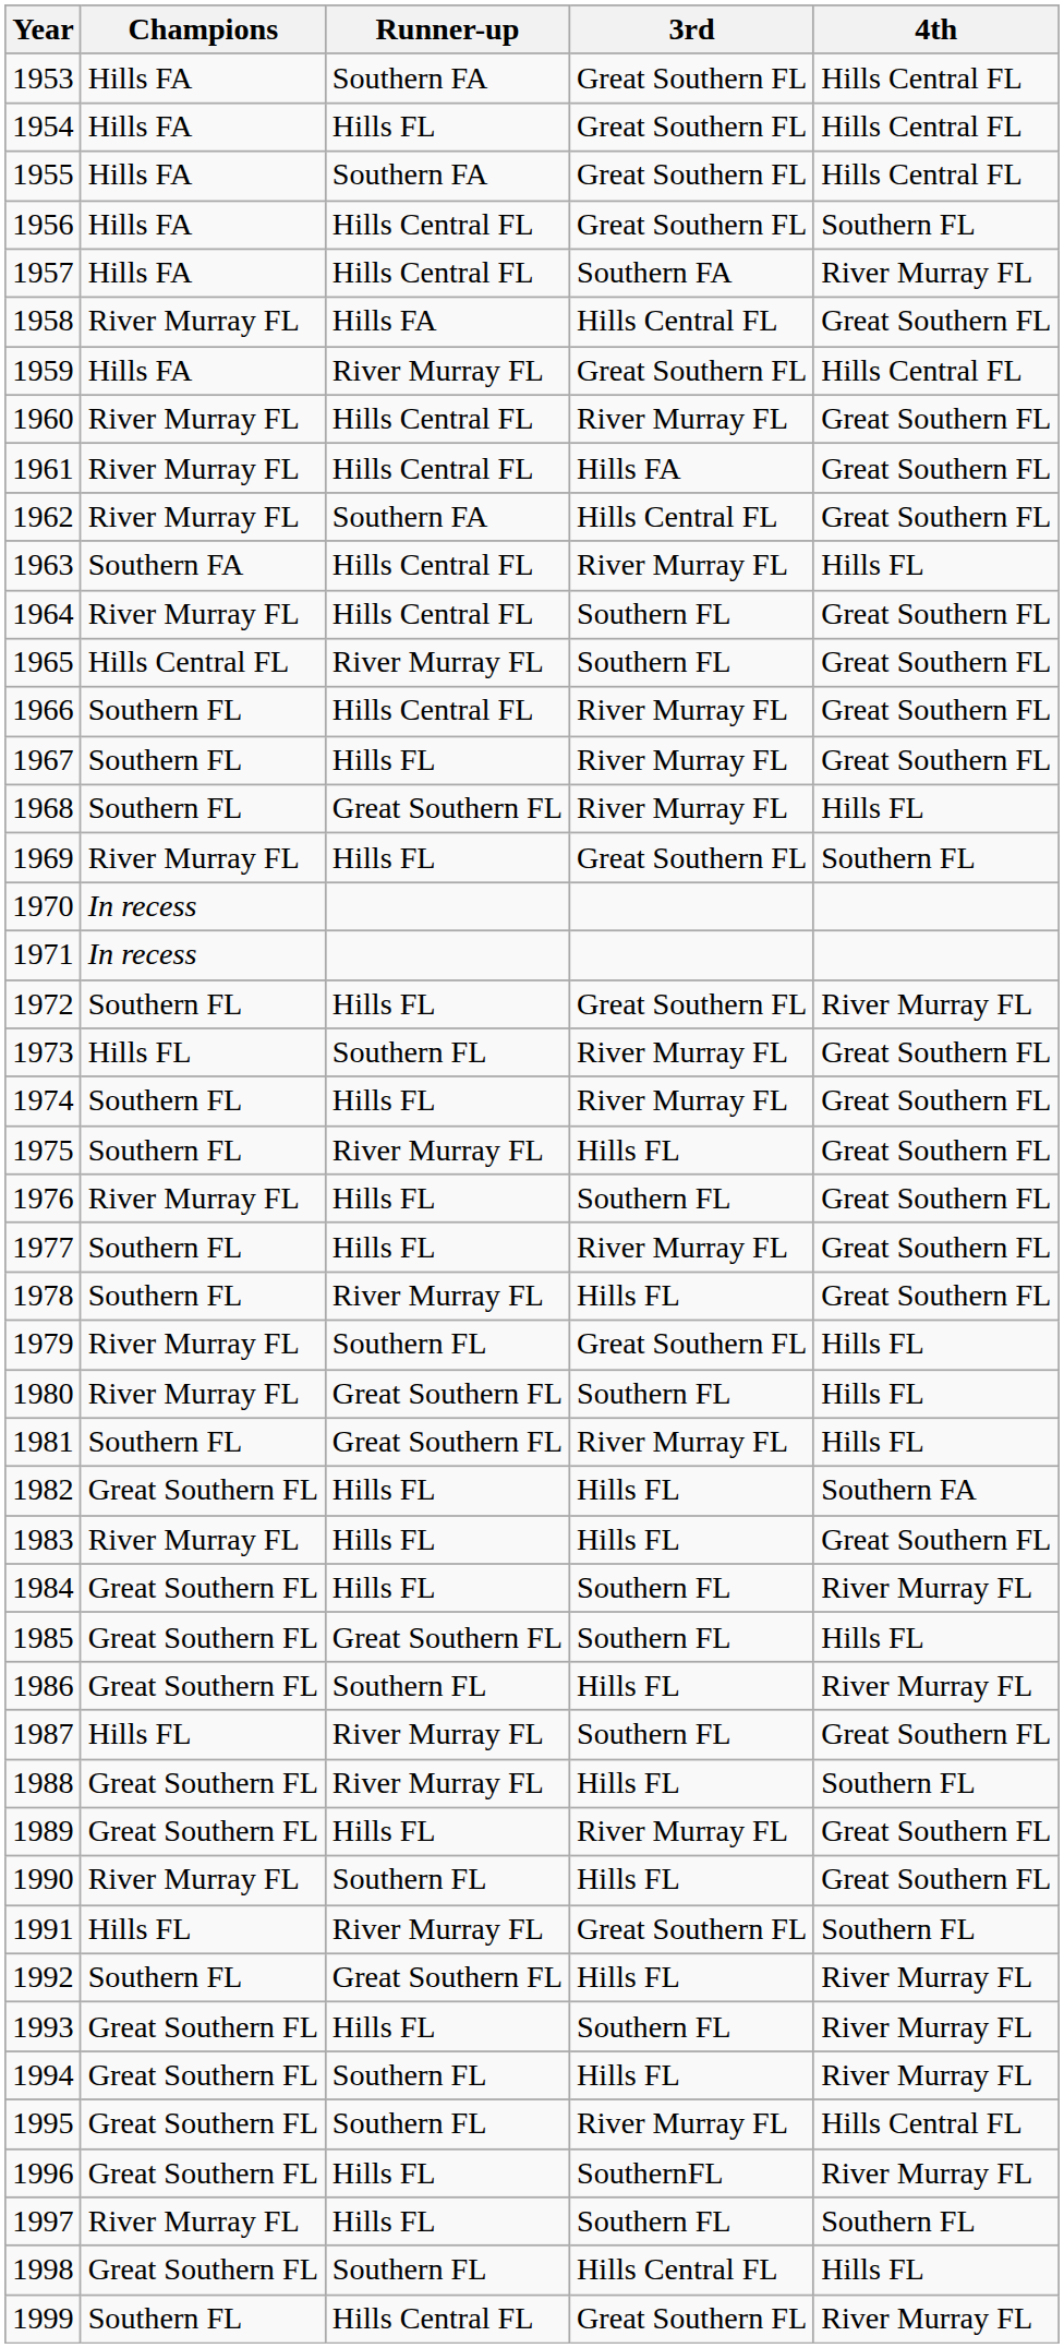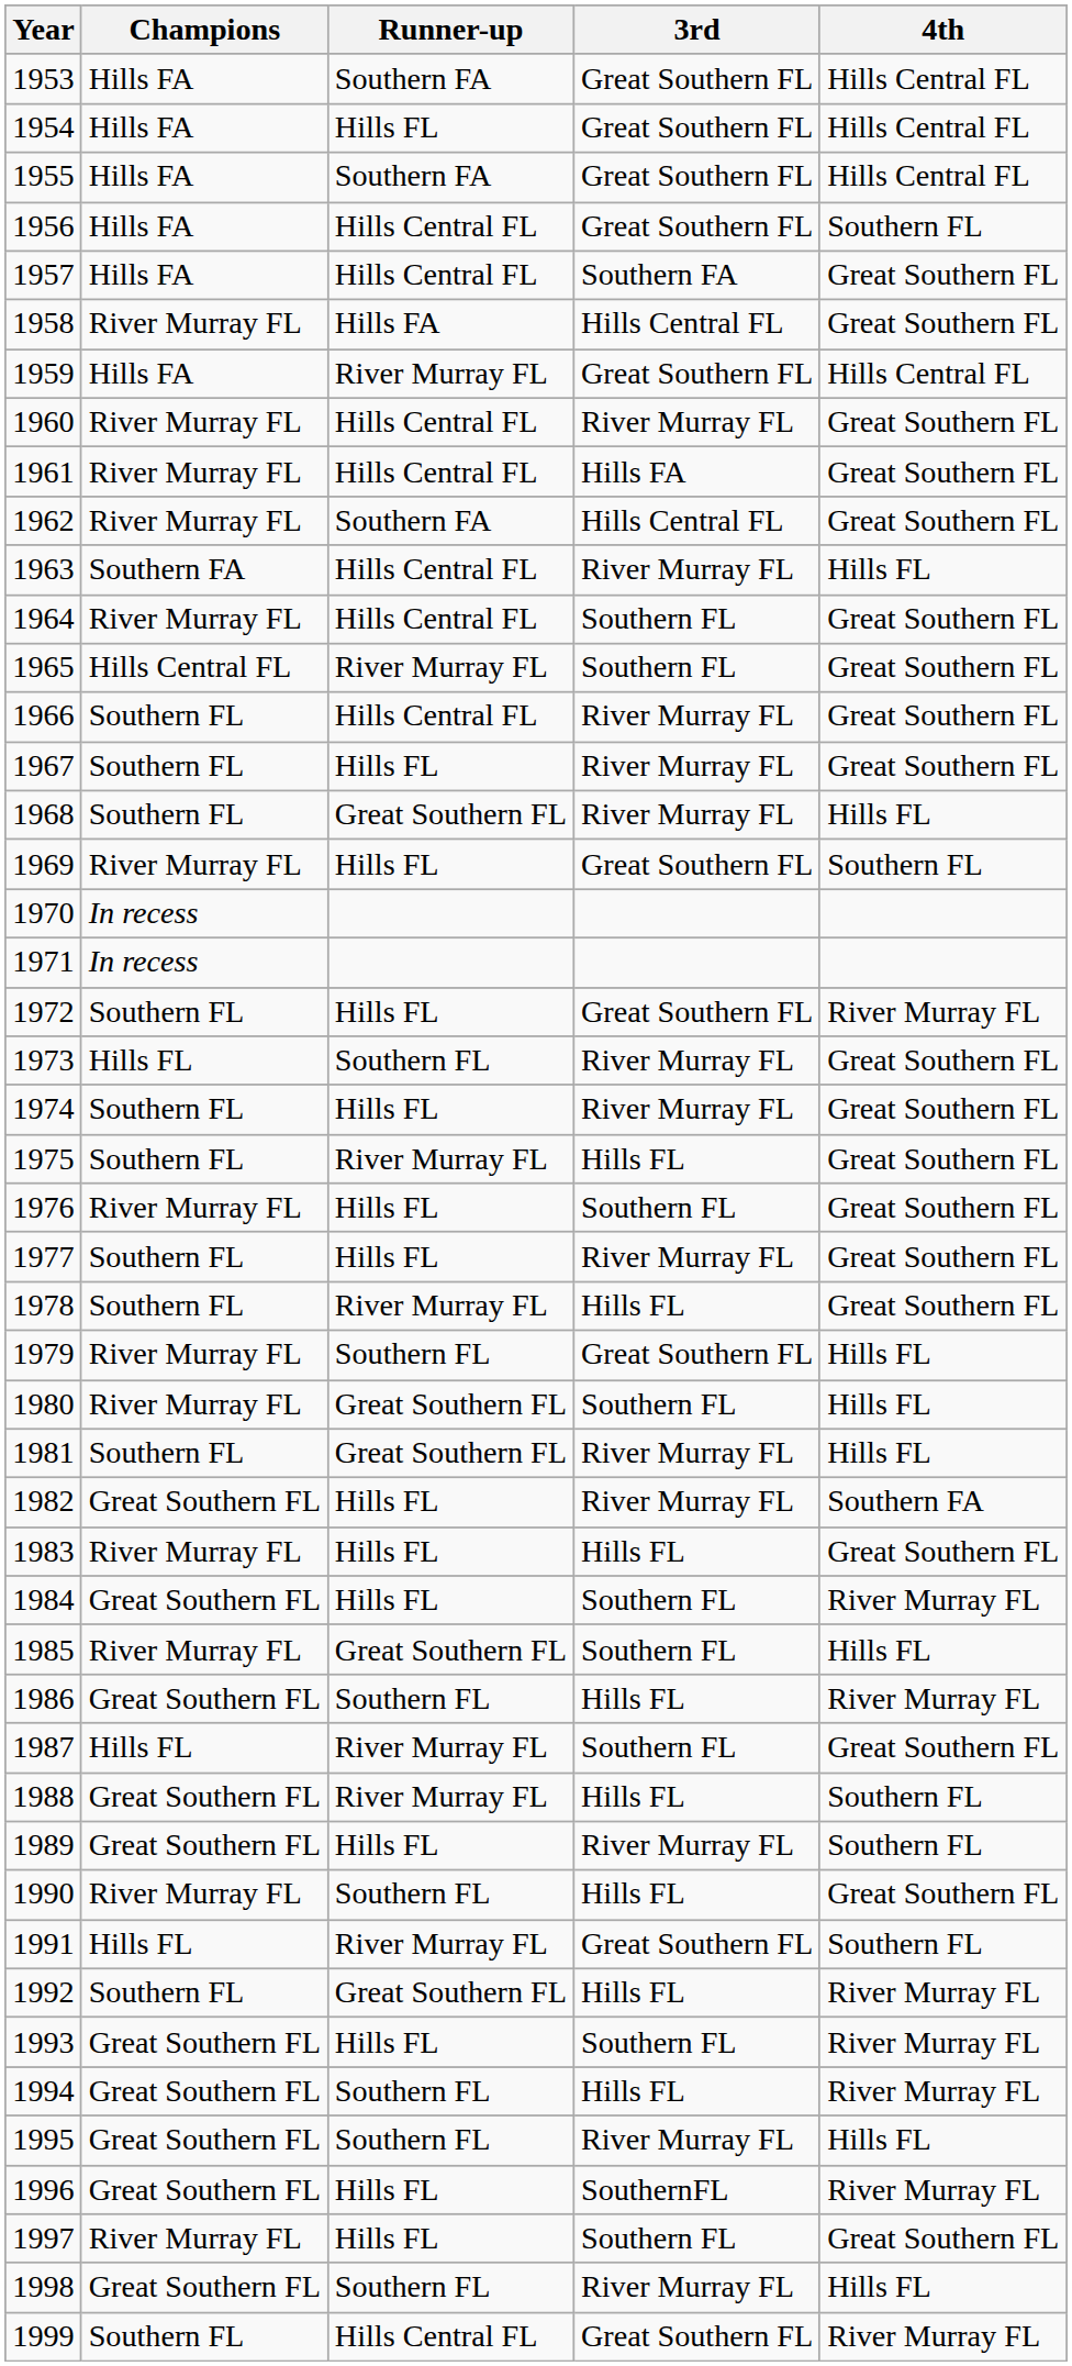1957 | 4th: River Murray FL -> Great Southern FL
1982 | 3rd: Hills FL -> River Murray FL
1985 | Champions: Great Southern FL -> River Murray FL
1989 | 4th: Great Southern FL -> Southern FL
1995 | 4th: Hills Central FL -> Hills FL
1997 | 4th: Southern FL -> Great Southern FL
1998 | 3rd: Hills Central FL -> River Murray FL
